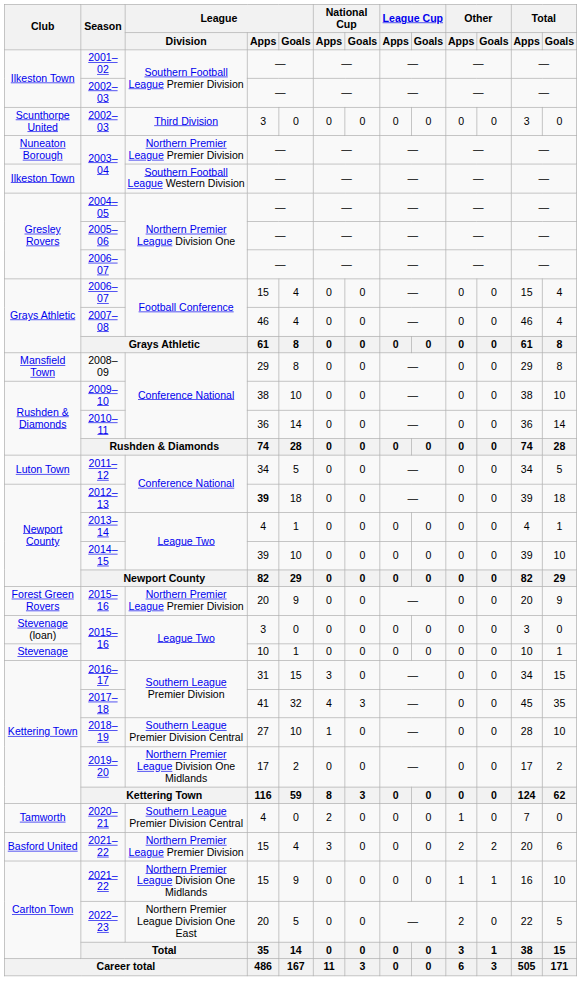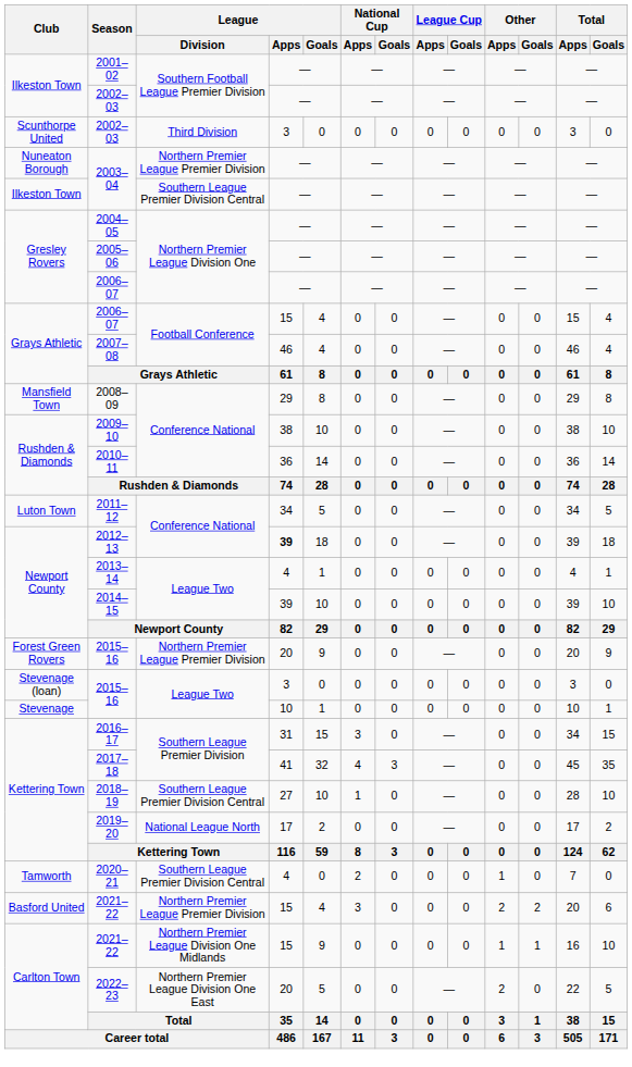Ilkeston Town / 2003–04 | League / Division: Southern Football League Western Division -> Southern League Premier Division Central
2019–20 | League / Division: Northern Premier League Division One Midlands -> National League North
